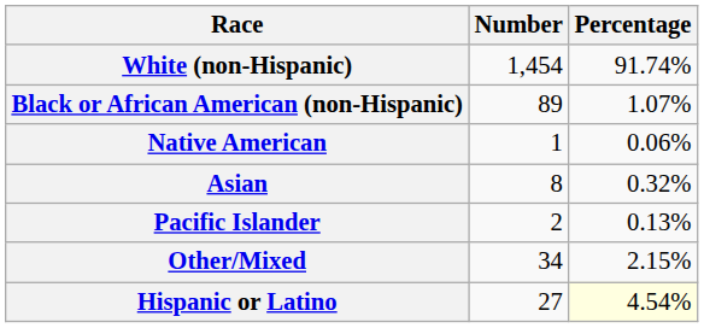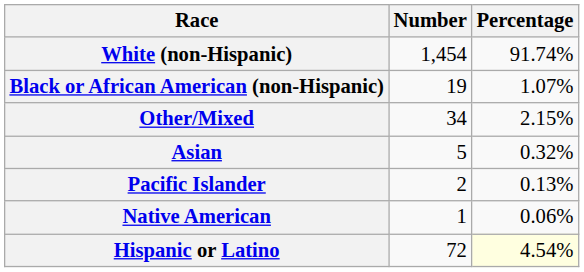Black or African American (non-Hispanic) | Number: 89 -> 19
rows swapped: Native American <-> Other/Mixed
Asian | Number: 8 -> 5
Hispanic or Latino | Number: 27 -> 72
